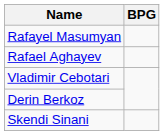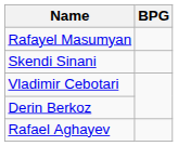rows swapped: Rafael Aghayev <-> Skendi Sinani
